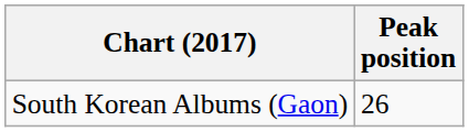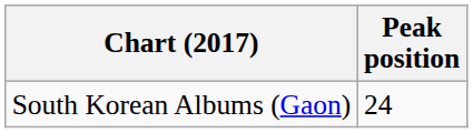South Korean Albums (Gaon) | Peak position: 26 -> 24
